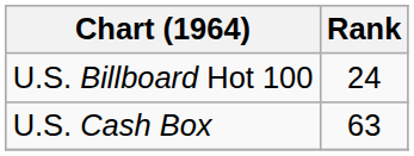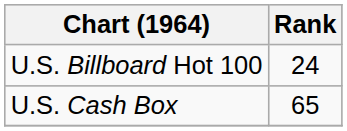U.S. Cash Box | Rank: 63 -> 65
